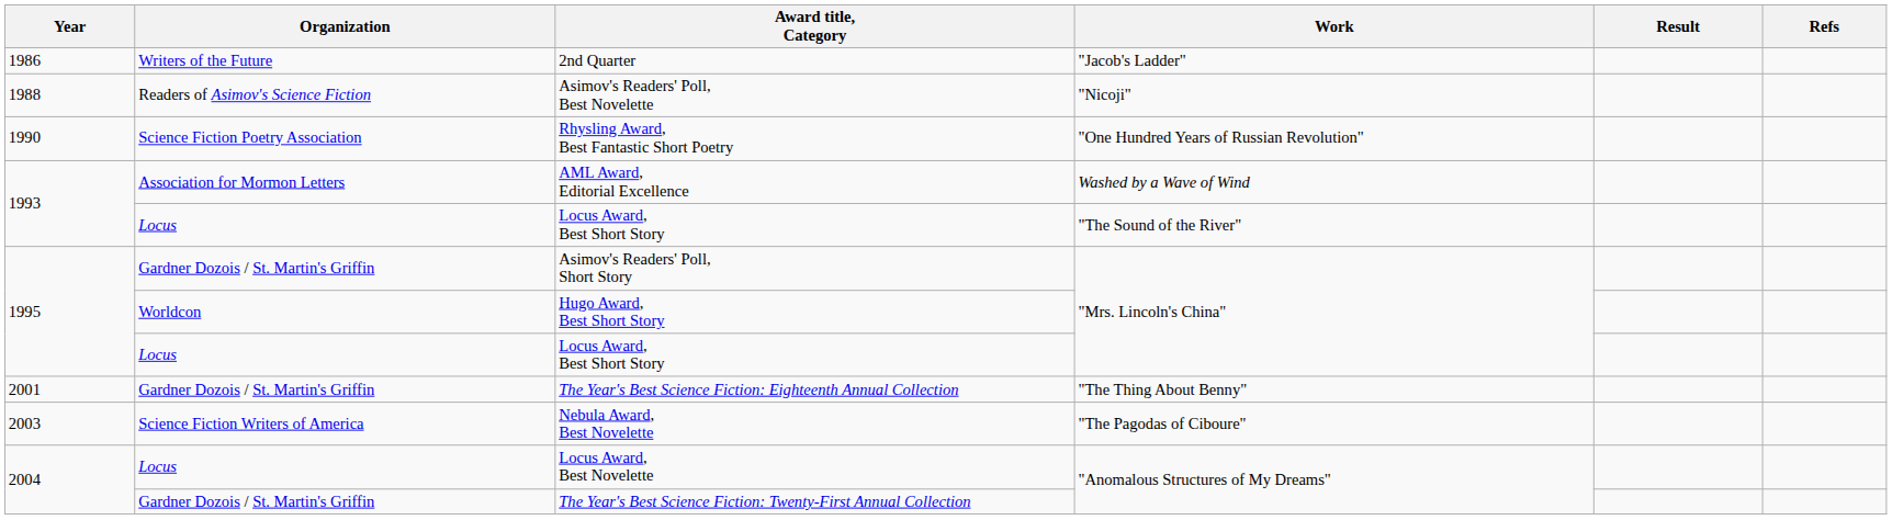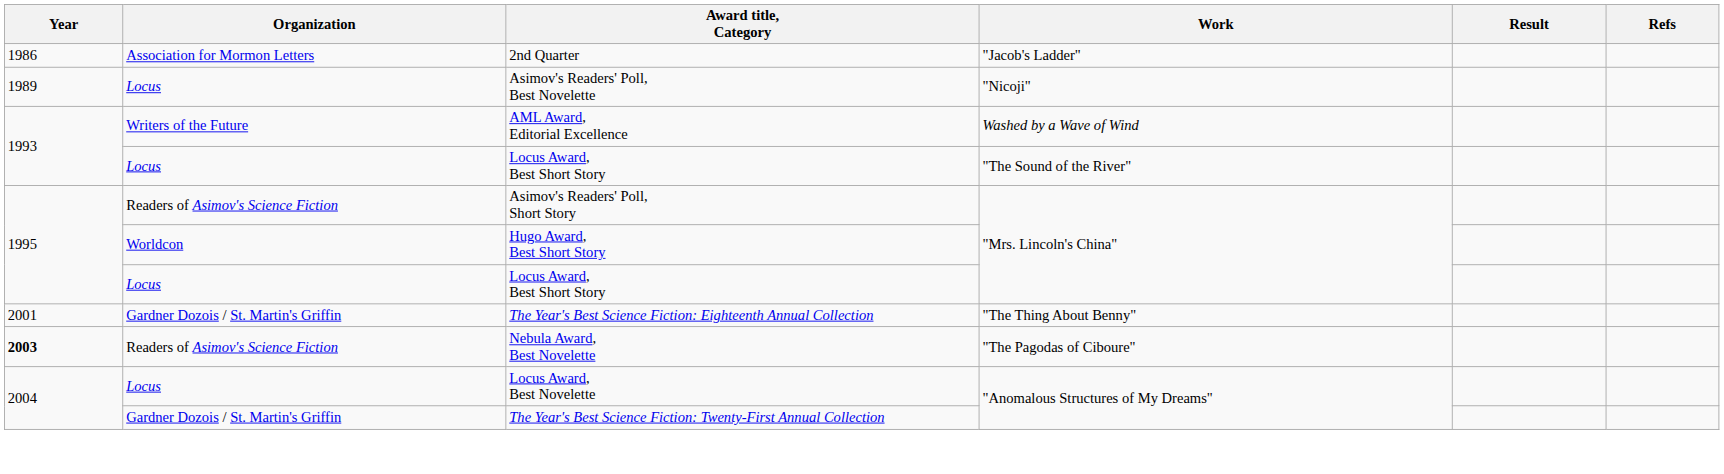2nd Quarter | Organization: Writers of the Future -> Association for Mormon Letters
Asimov's Readers' Poll, Best Novelette | Year: 1988 -> 1989
Asimov's Readers' Poll, Best Novelette | Organization: Readers of Asimov's Science Fiction -> Locus
- row: 1990 | Science Fiction Poetry Association | Rhysling Award, Best Fantastic Short Poetry | "One Hundred Years of Russian Revolution"
AML Award, Editorial Excellence | Organization: Association for Mormon Letters -> Writers of the Future
Asimov's Readers' Poll, Short Story | Organization: Gardner Dozois / St. Martin's Griffin -> Readers of Asimov's Science Fiction
Nebula Award, Best Novelette | Year: normal -> bold
Nebula Award, Best Novelette | Organization: Science Fiction Writers of America -> Readers of Asimov's Science Fiction
